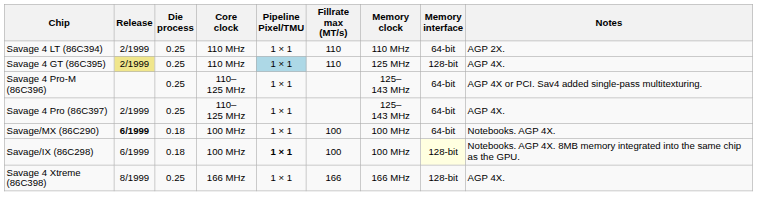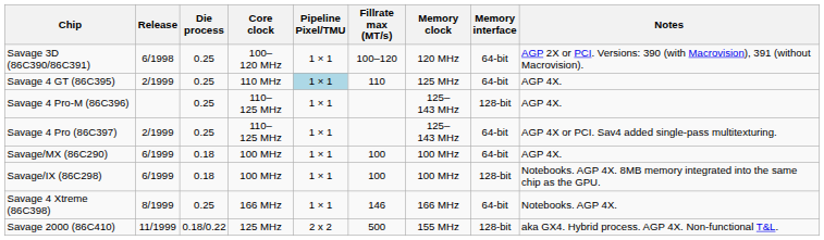+ row: Savage 3D (86C390/86C391) | 6/1998 | 0.25 | 100–120 MHz | 1 × 1 | 100–120 | 120 MHz | 64-bit | AGP 2X or PCI. Versions: 390 (with Macrovision), 391 (without Macrovision).
- row: Savage 4 LT (86C394) | 2/1999 | 0.25 | 110 MHz | 1 × 1 | 110 | 110 MHz | 64-bit | AGP 2X.
Savage 4 GT (86C395) | Release: khaki background -> no background
Savage 4 GT (86C395) | Memory interface: 128-bit -> 64-bit
Savage 4 Pro-M (86C396) | Memory interface: 64-bit -> 128-bit
Savage 4 Pro-M (86C396) | Notes: AGP 4X or PCI. Sav4 added single-pass multitexturing. -> AGP 4X.
Savage 4 Pro (86C397) | Notes: AGP 4X. -> AGP 4X or PCI. Sav4 added single-pass multitexturing.
Savage/MX (86C290) | Release: bold -> normal
Savage/MX (86C290) | Notes: Notebooks. AGP 4X. -> AGP 4X.
Savage/IX (86C298) | Pipeline Pixel/TMU: bold -> normal
Savage/IX (86C298) | Memory interface: lightyellow background -> no background
Savage 4 Xtreme (86C398) | Fillrate max (MT/s): 166 -> 146
Savage 4 Xtreme (86C398) | Memory interface: 128-bit -> 64-bit
Savage 4 Xtreme (86C398) | Notes: AGP 4X. -> Notebooks. AGP 4X.
+ row: Savage 2000 (86C410) | 11/1999 | 0.18/0.22 | 125 MHz | 2 x 2 | 500 | 155 MHz | 128-bit | aka GX4. Hybrid process. AGP 4X. Non-functional T&L.
